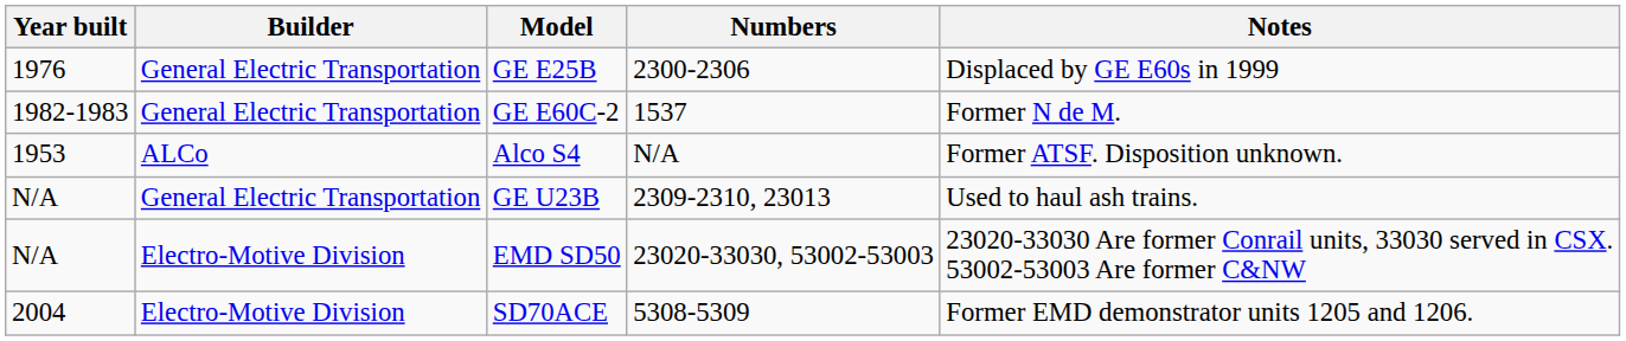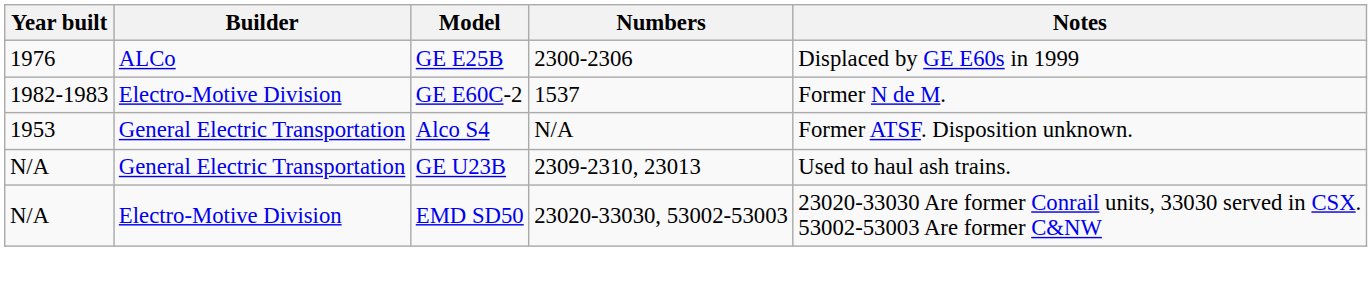GE E25B | Builder: General Electric Transportation -> ALCo
GE E60C-2 | Builder: General Electric Transportation -> Electro-Motive Division
Alco S4 | Builder: ALCo -> General Electric Transportation
- row: 2004 | Electro-Motive Division | SD70ACE | 5308-5309 | Former EMD demonstrator units 1205 and 1206.
